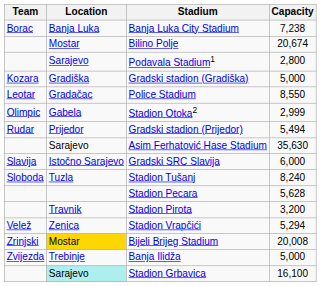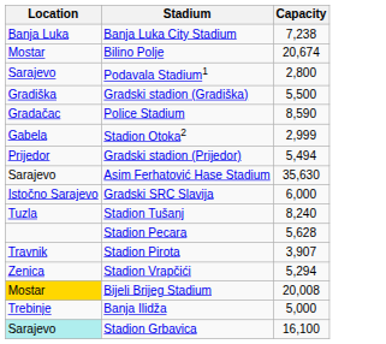- column: Team | Borac | Kozara | Leotar | Olimpic | Rudar | Slavija | Sloboda | Velež | Zrinjski | Zvijezda
Gradski stadion (Gradiška) | Capacity: 5,000 -> 5,500
Police Stadium | Capacity: 8,550 -> 8,590
Stadion Pirota | Capacity: 3,200 -> 3,907
